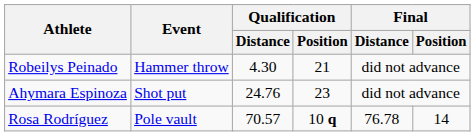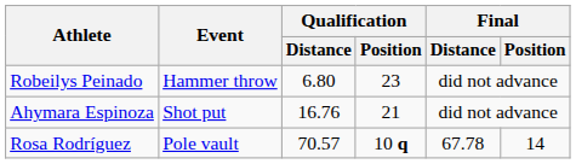Robeilys Peinado | Qualification / Distance: 4.30 -> 6.80
Robeilys Peinado | Qualification / Position: 21 -> 23
Ahymara Espinoza | Qualification / Distance: 24.76 -> 16.76
Ahymara Espinoza | Qualification / Position: 23 -> 21
Rosa Rodríguez | Final / Distance: 76.78 -> 67.78
